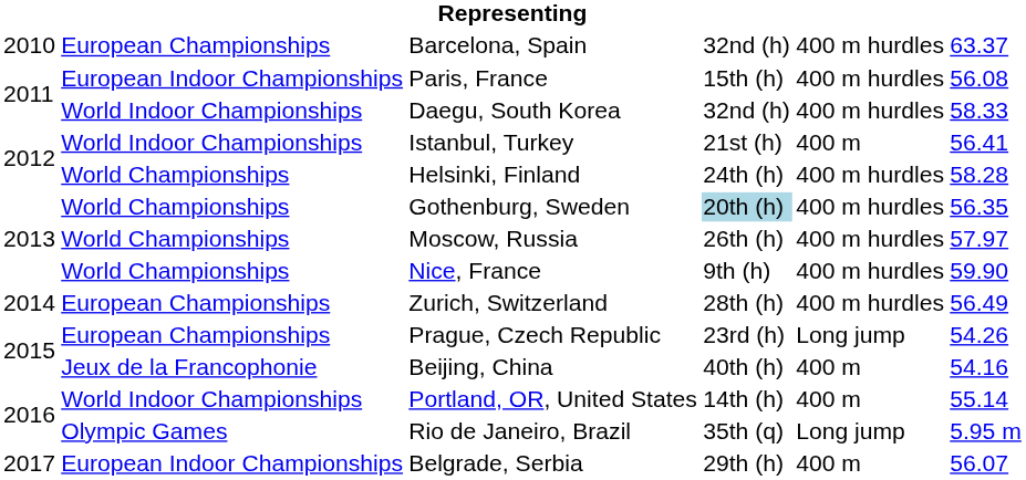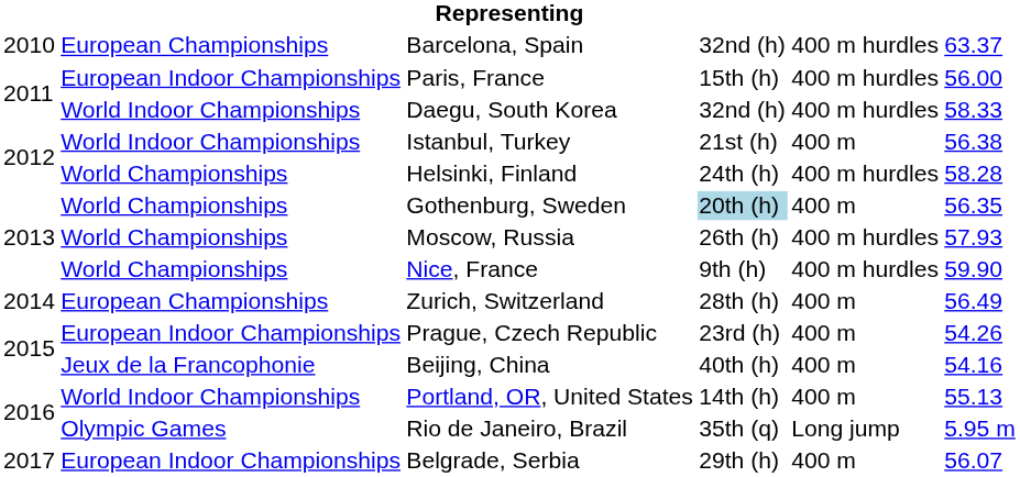Paris, France | column 6: 56.08 -> 56.00
Istanbul, Turkey | column 6: 56.41 -> 56.38
Gothenburg, Sweden | column 5: 400 m hurdles -> 400 m
Moscow, Russia | column 6: 57.97 -> 57.93
Zurich, Switzerland | column 5: 400 m hurdles -> 400 m
Prague, Czech Republic | column 2: European Championships -> European Indoor Championships
Prague, Czech Republic | column 5: Long jump -> 400 m
Portland, OR, United States | column 6: 55.14 -> 55.13
